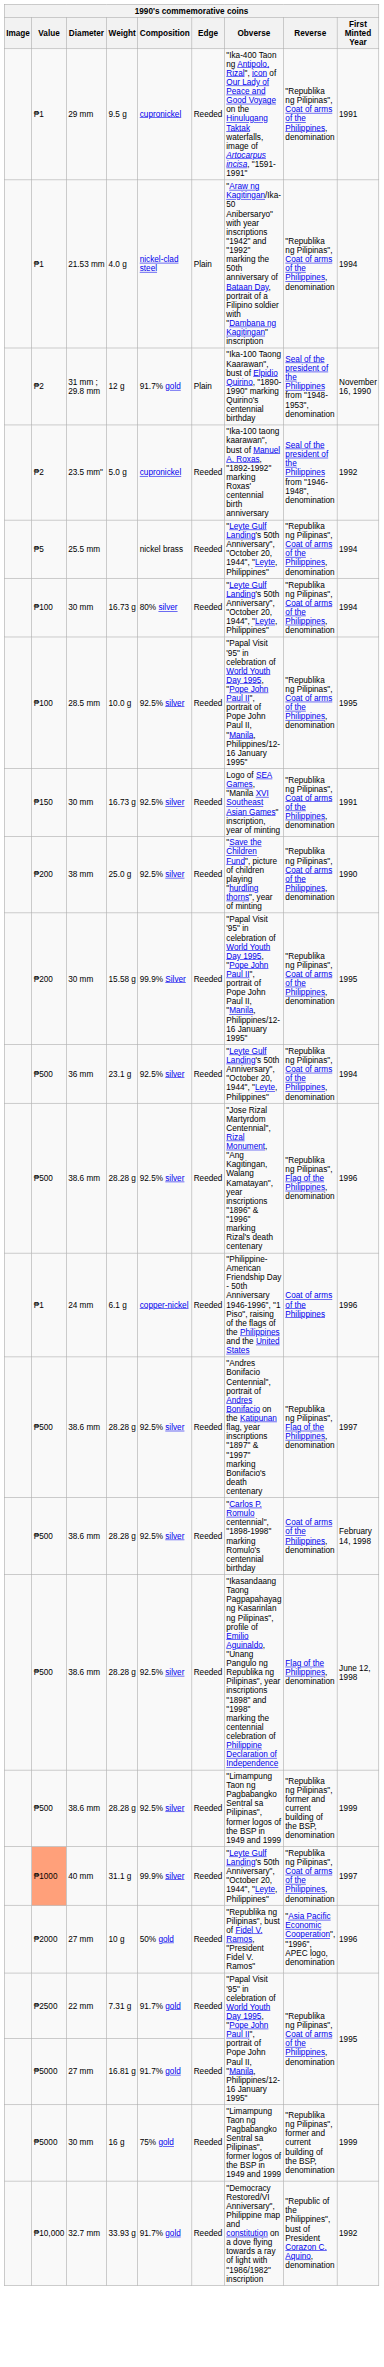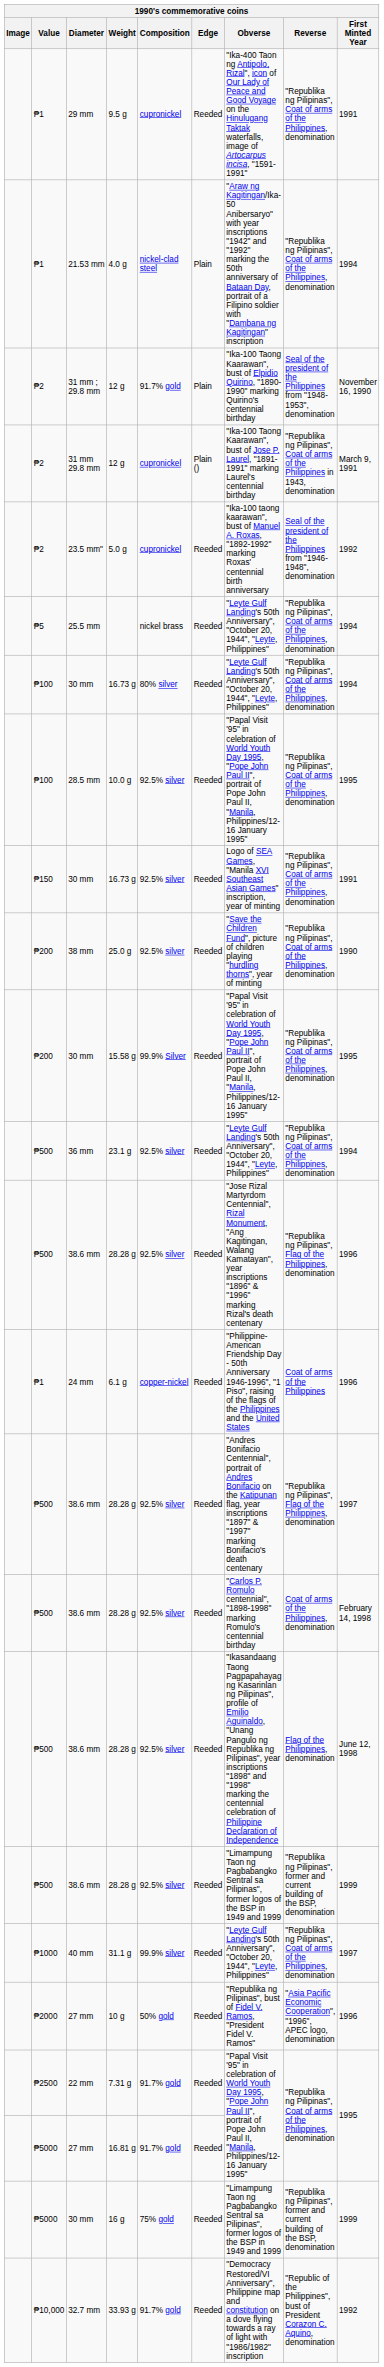+ row: ₱2 | 31 mm 29.8 mm | 12 g | cupronickel | Plain () | "Ika-100 Taong Kaarawan", bust of Jose P. Laurel, "1891-1991" marking Laurel's centennial birthday | "Republika ng Pilipinas", Coat of arms of the Philippines in 1943, denomination | March 9, 1991
31.1 g | Value: lightsalmon background -> no background
